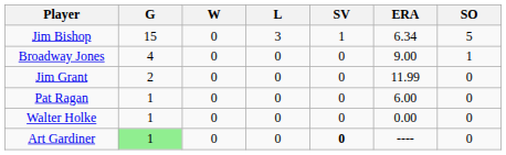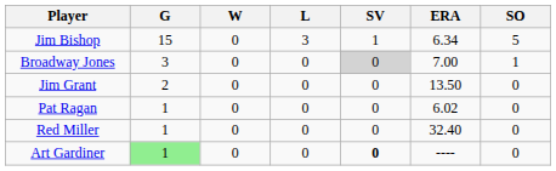Broadway Jones | G: 4 -> 3
Broadway Jones | SV: no background -> lightgrey background
Broadway Jones | ERA: 9.00 -> 7.00
Jim Grant | ERA: 11.99 -> 13.50
Pat Ragan | ERA: 6.00 -> 6.02
+ row: Red Miller | 1 | 0 | 0 | 0 | 32.40 | 0
- row: Walter Holke | 1 | 0 | 0 | 0 | 0.00 | 0
